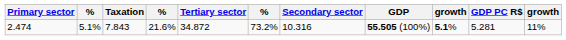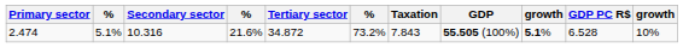columns swapped: Secondary sector <-> Taxation
2.474 | GDP PC R$: 5.281 -> 6.528
2.474 | column 11: 11% -> 10%
